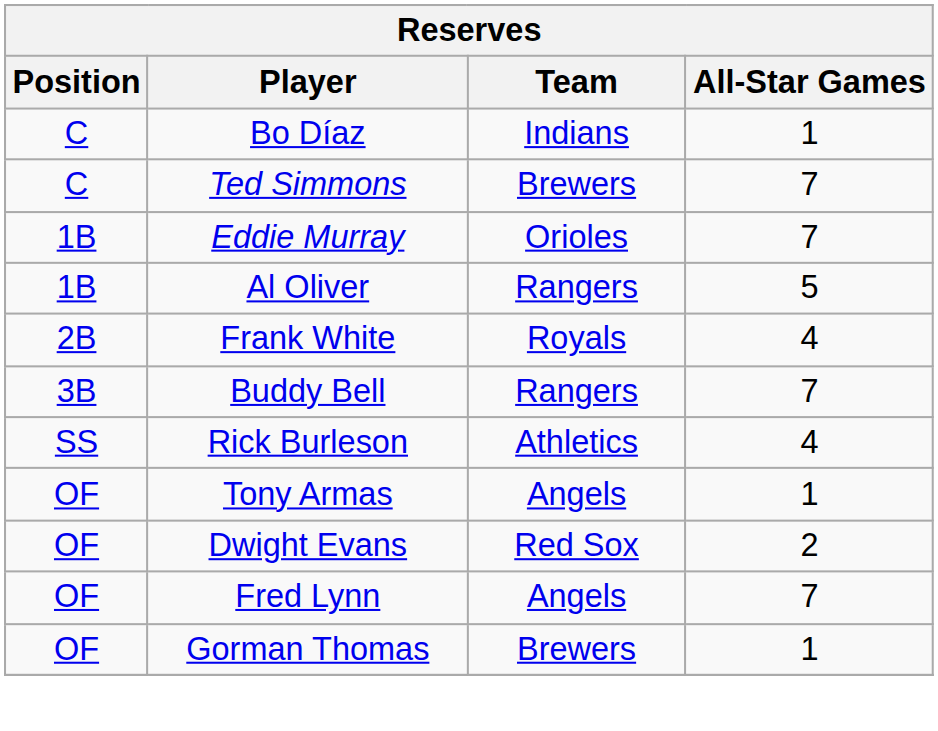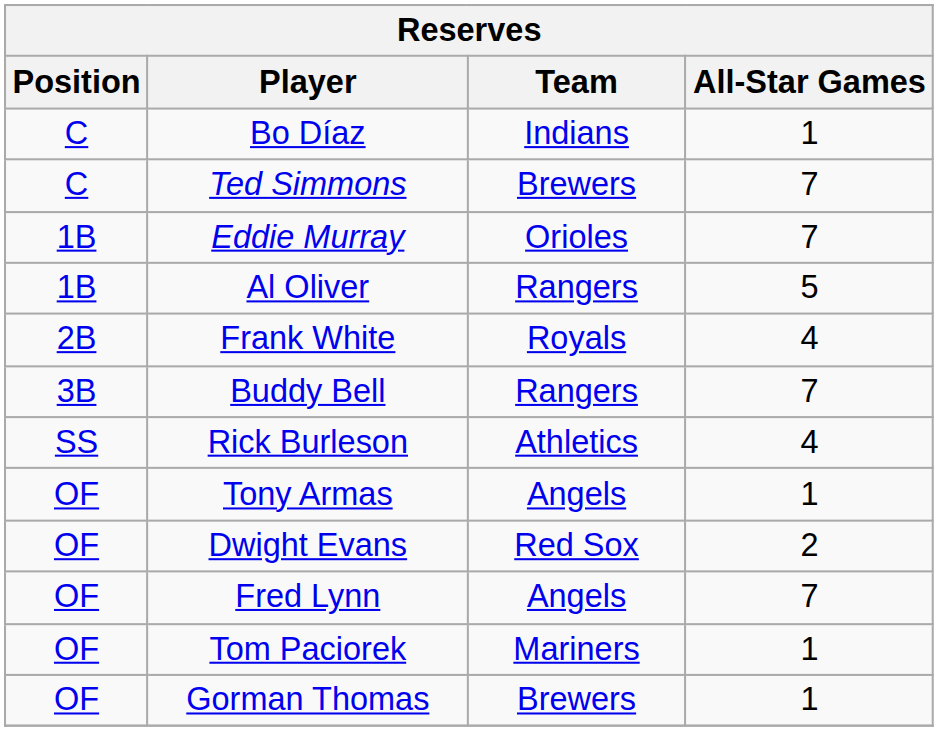+ row: OF | Tom Paciorek | Mariners | 1
